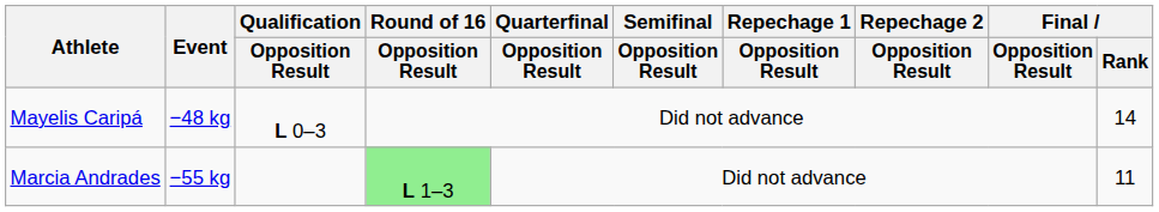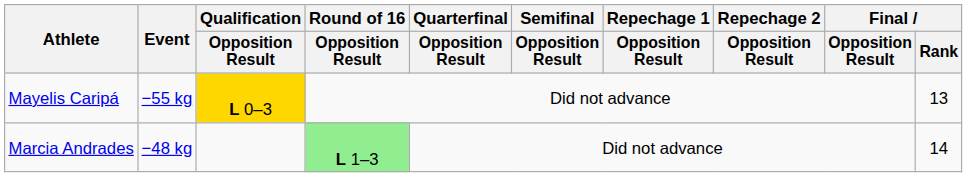Mayelis Caripá | Event: −48 kg -> −55 kg
Mayelis Caripá | Qualification / Opposition Result: no background -> gold background
Mayelis Caripá | Final / Rank: 14 -> 13
Marcia Andrades | Event: −55 kg -> −48 kg
Marcia Andrades | Final / Rank: 11 -> 14
